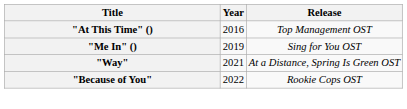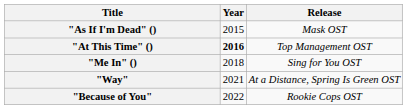+ row: "As If I'm Dead" () | 2015 | Mask OST
"At This Time" () | Year: normal -> bold
"Me In" () | Year: 2019 -> 2018
